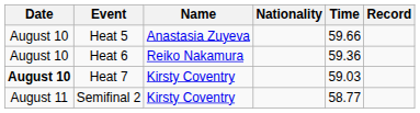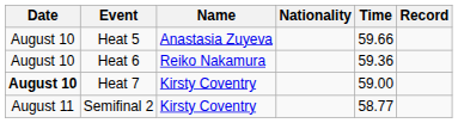Heat 7 | Time: 59.03 -> 59.00
